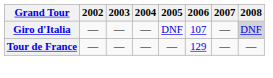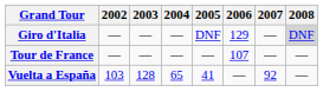Giro d'Italia | 2006: 107 -> 129
Tour de France | 2006: 129 -> 107
+ row: Vuelta a España | 103 | 128 | 65 | 41 | — | 92 | —
